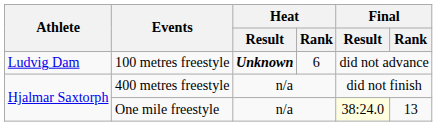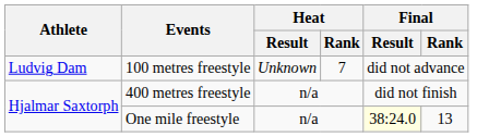100 metres freestyle | Heat / Result: bold -> normal
100 metres freestyle | Heat / Rank: 6 -> 7
